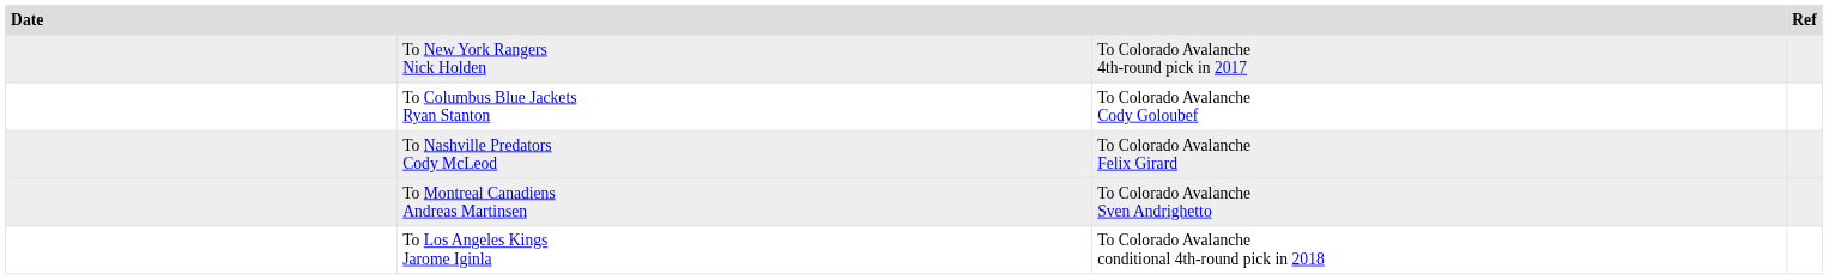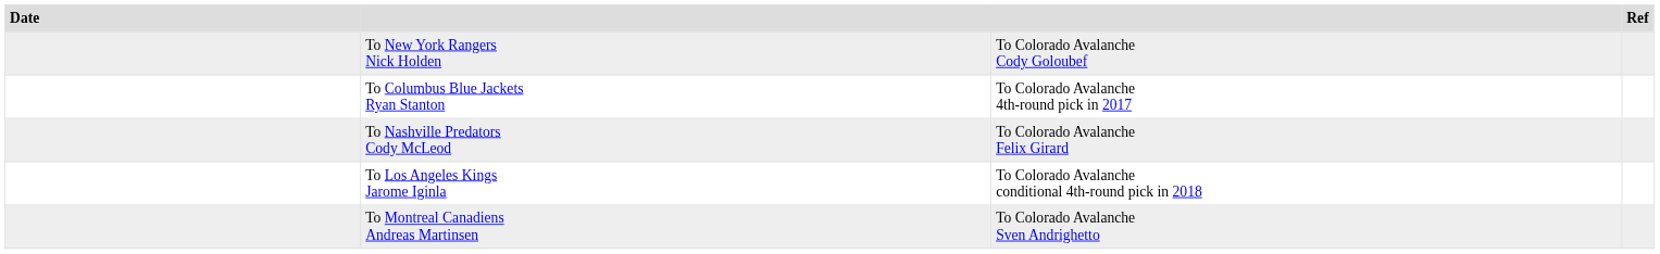To New York Rangers Nick Holden | column 3: To Colorado Avalanche 4th-round pick in 2017 -> To Colorado Avalanche Cody Goloubef
To Columbus Blue Jackets Ryan Stanton | column 3: To Colorado Avalanche Cody Goloubef -> To Colorado Avalanche 4th-round pick in 2017
rows swapped: To Los Angeles Kings Jarome Iginla <-> To Montreal Canadiens Andreas Martinsen
